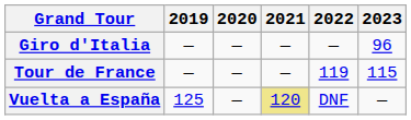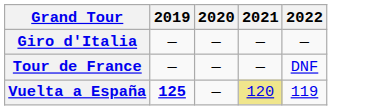- column: 2023 | 96 | 115 | —
Tour de France | 2022: 119 -> DNF
Vuelta a España | 2019: normal -> bold
Vuelta a España | 2022: DNF -> 119
